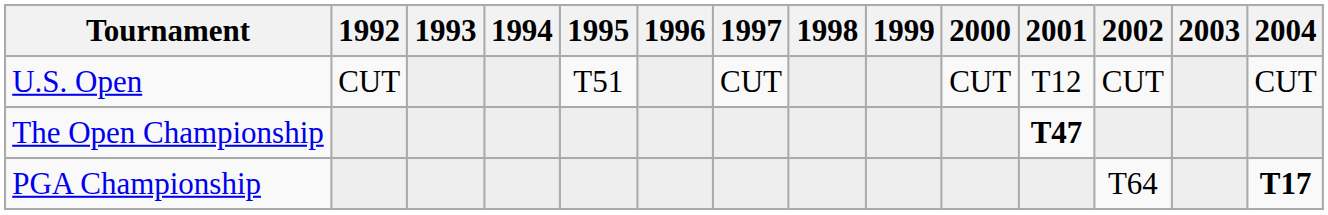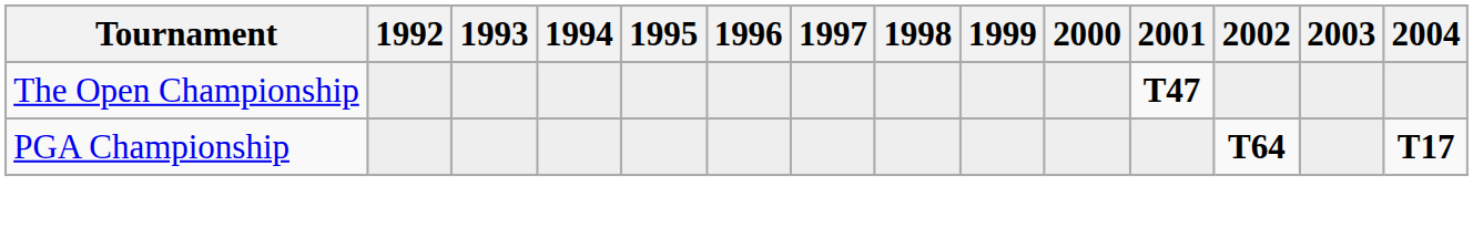- row: U.S. Open | CUT | T51 | CUT | CUT | T12 | CUT | CUT
PGA Championship | 2002: normal -> bold
